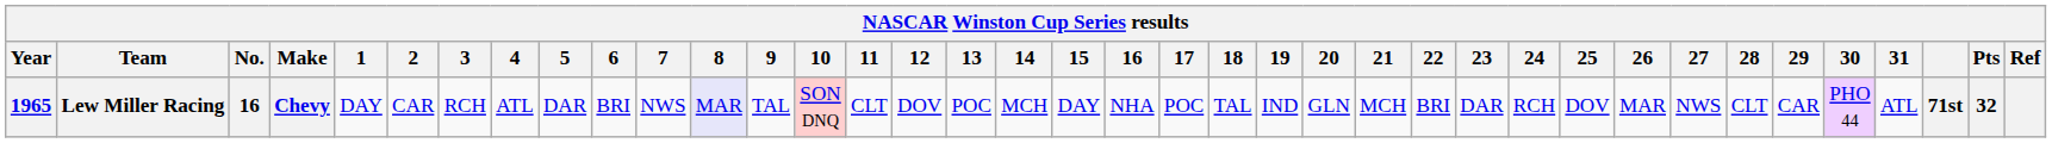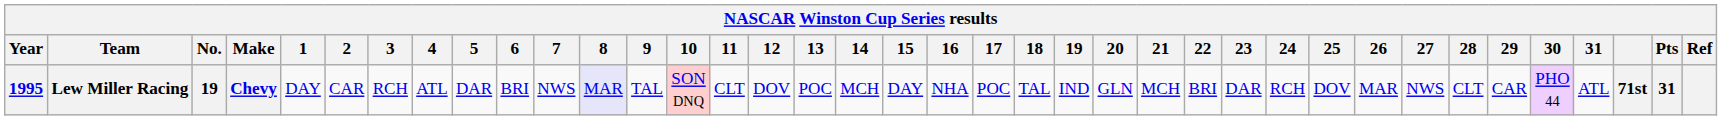Lew Miller Racing | Year: 1965 -> 1995
Lew Miller Racing | No.: 16 -> 19
Lew Miller Racing | Pts: 32 -> 31
